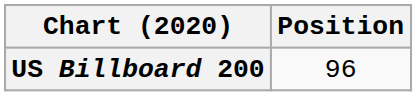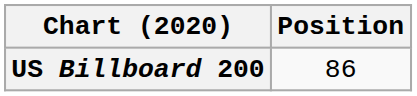US Billboard 200 | Position: 96 -> 86
